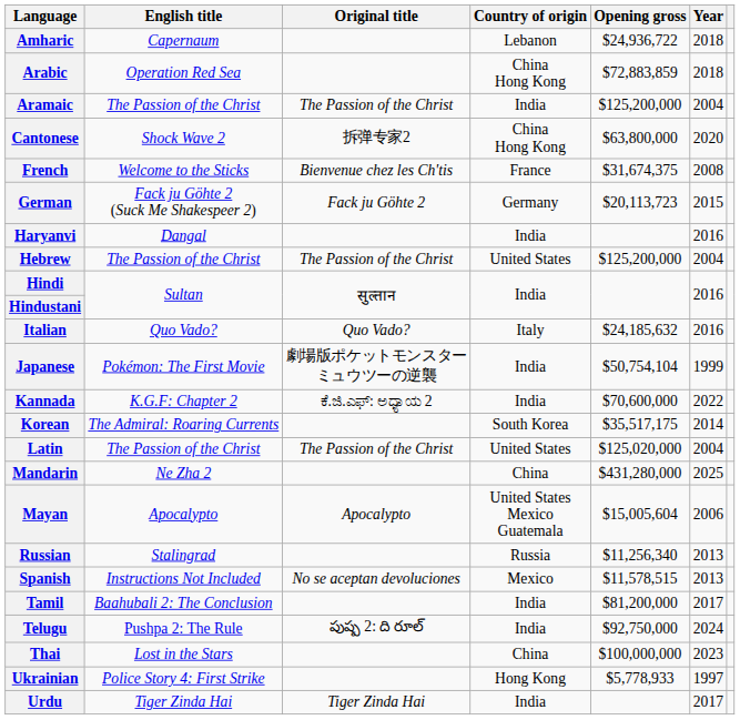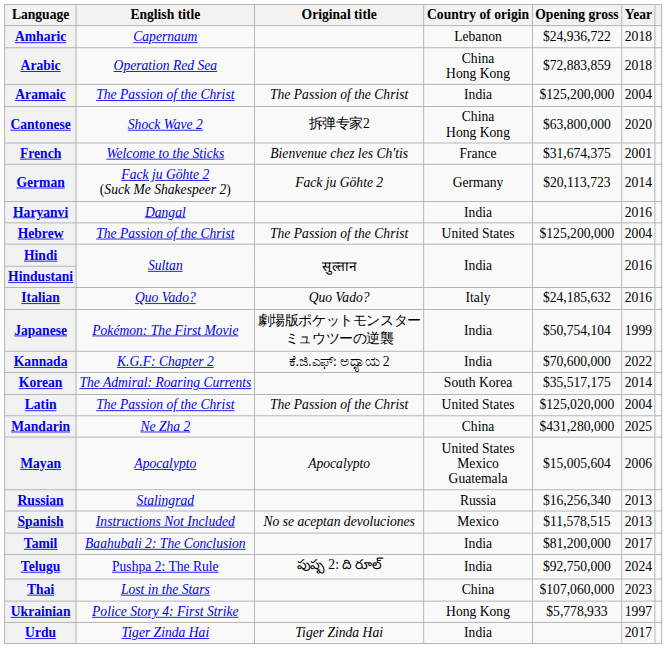French | Year: 2008 -> 2001
German | Year: 2015 -> 2014
Russian | Opening gross: $11,256,340 -> $16,256,340
Thai | Opening gross: $100,000,000 -> $107,060,000
